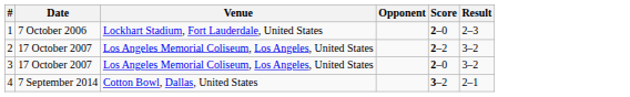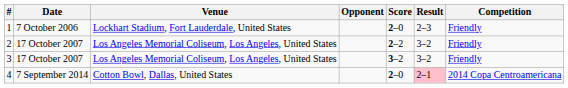+ column: Competition | Friendly | Friendly | Friendly | 2014 Copa Centroamericana
3 | Score: 2–0 -> 3–2
4 | Score: 3–2 -> 2–0
4 | Result: no background -> pink background
